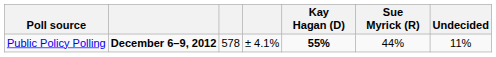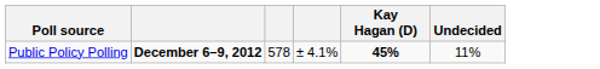- column: Sue Myrick (R) | 44%
Public Policy Polling | Kay Hagan (D): 55% -> 45%
